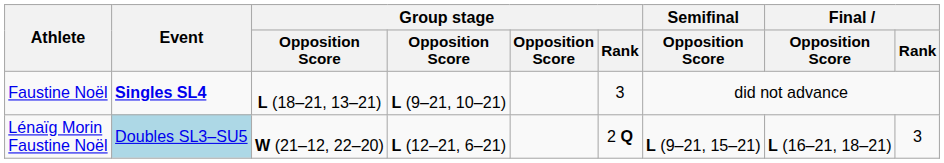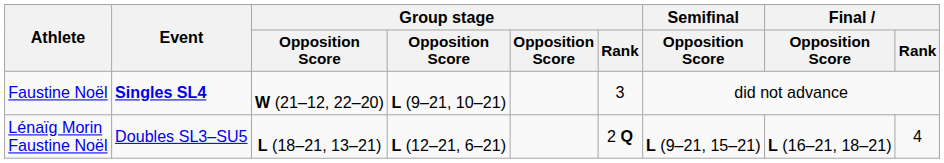Faustine Noël | column 3: L (18–21, 13–21) -> W (21–12, 22–20)
Lénaïg Morin Faustine Noël | Event: lightblue background -> no background
Lénaïg Morin Faustine Noël | column 3: W (21–12, 22–20) -> L (18–21, 13–21)
Lénaïg Morin Faustine Noël | Final / Rank: 3 -> 4
